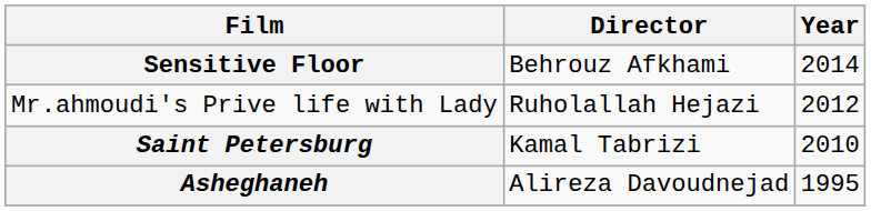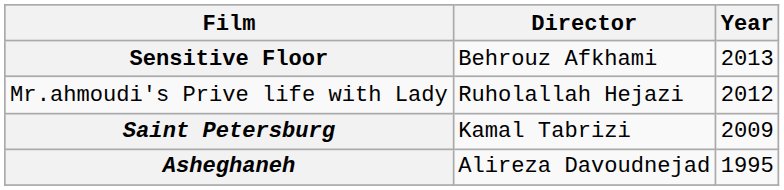Sensitive Floor | Year: 2014 -> 2013
Saint Petersburg | Year: 2010 -> 2009
